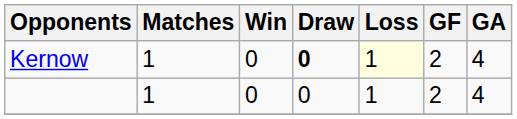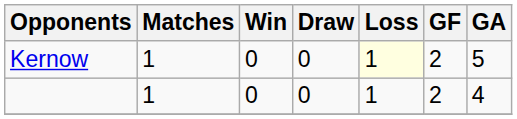Kernow | Draw: bold -> normal
Kernow | GA: 4 -> 5
